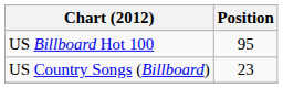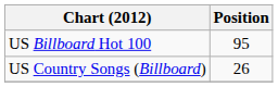US Country Songs (Billboard) | Position: 23 -> 26
